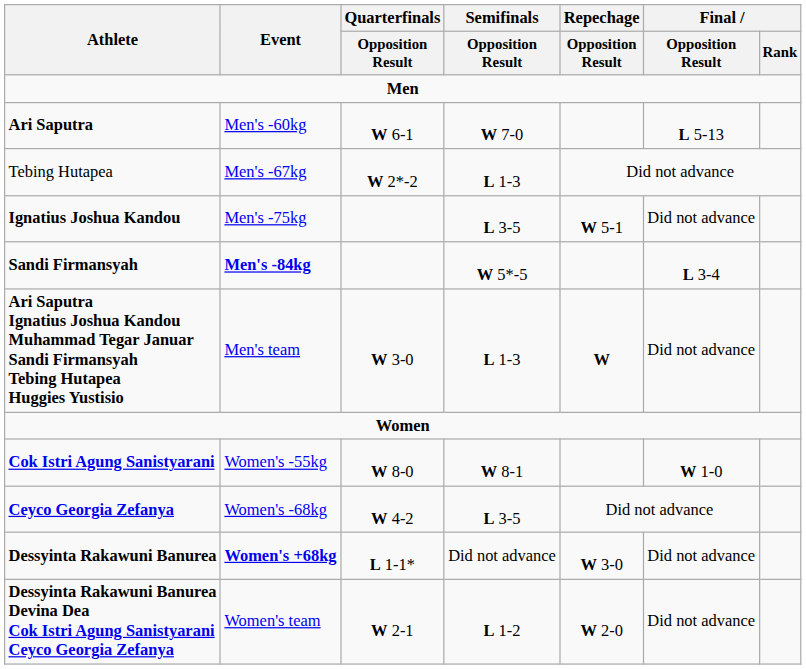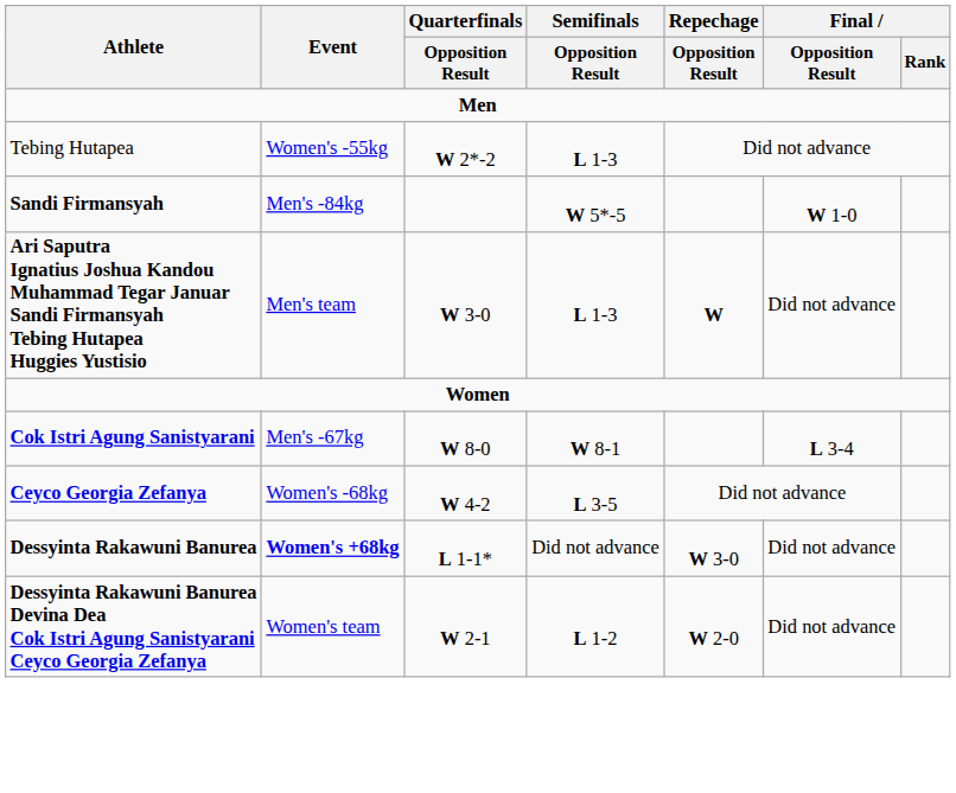- row: Ari Saputra | Men's -60kg | W 6-1 | W 7-0 | L 5-13
Tebing Hutapea | Event: Men's -67kg -> Women's -55kg
- row: Ignatius Joshua Kandou | Men's -75kg | L 3-5 | W 5-1 | Did not advance
Sandi Firmansyah | Event: bold -> normal
Sandi Firmansyah | Final / Opposition Result: L 3-4 -> W 1-0
Cok Istri Agung Sanistyarani | Event: Women's -55kg -> Men's -67kg
Cok Istri Agung Sanistyarani | Final / Opposition Result: W 1-0 -> L 3-4
